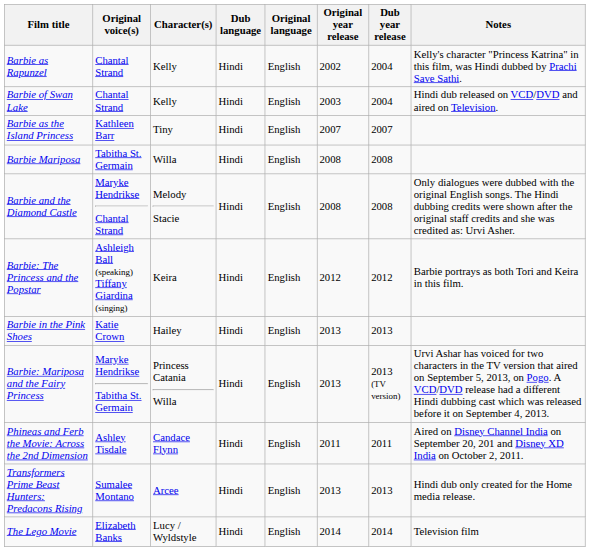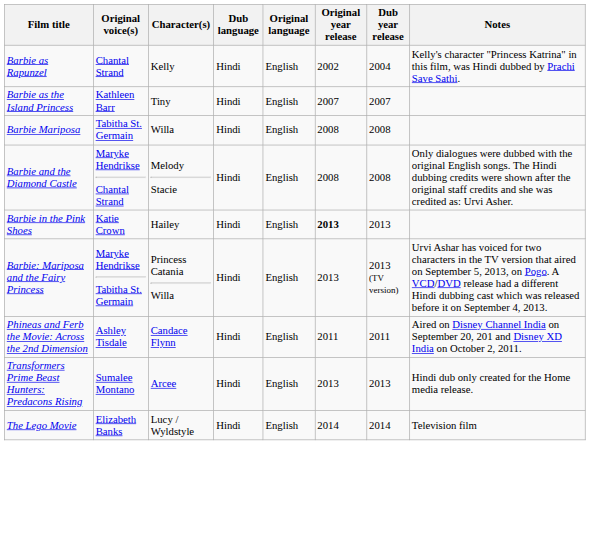- row: Barbie of Swan Lake | Chantal Strand | Kelly | Hindi | English | 2003 | 2004 | Hindi dub released on VCD/DVD and aired on Television.
- row: Barbie: The Princess and the Popstar | Ashleigh Ball (speaking) Tiffany Giardina (singing) | Keira | Hindi | English | 2012 | 2012 | Barbie portrays as both Tori and Keira in this film.
Barbie in the Pink Shoes | Original year release: normal -> bold
